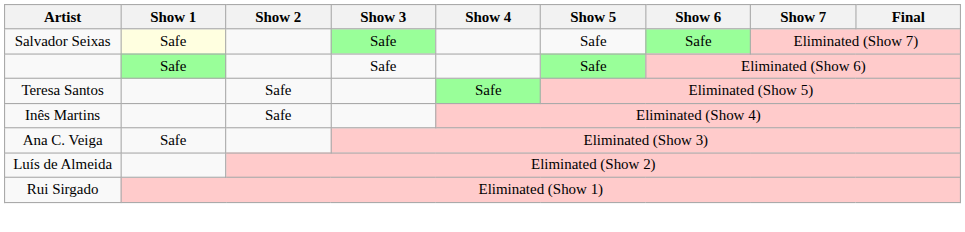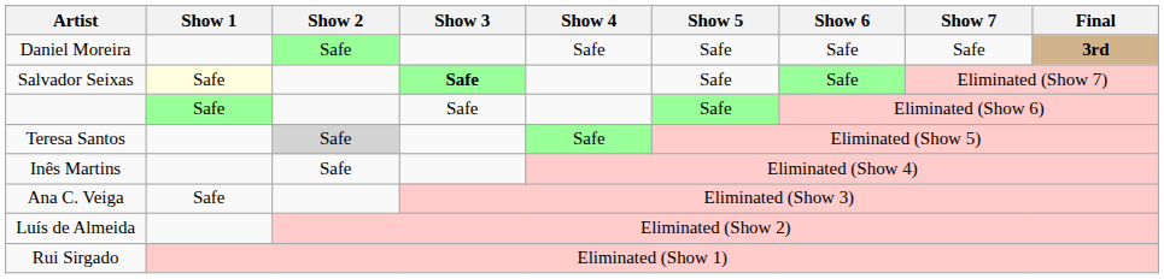+ row: Daniel Moreira | Safe | Safe | Safe | Safe | Safe | 3rd
Salvador Seixas | Show 3: normal -> bold
Teresa Santos | Show 2: no background -> lightgrey background
